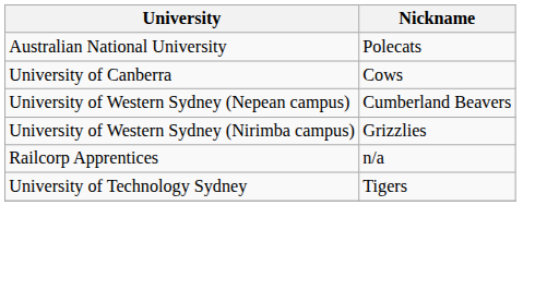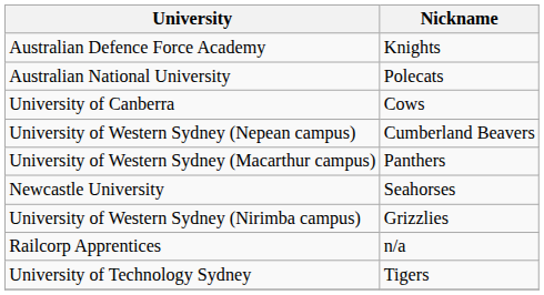+ row: Australian Defence Force Academy | Knights
+ row: University of Western Sydney (Macarthur campus) | Panthers
+ row: Newcastle University | Seahorses
